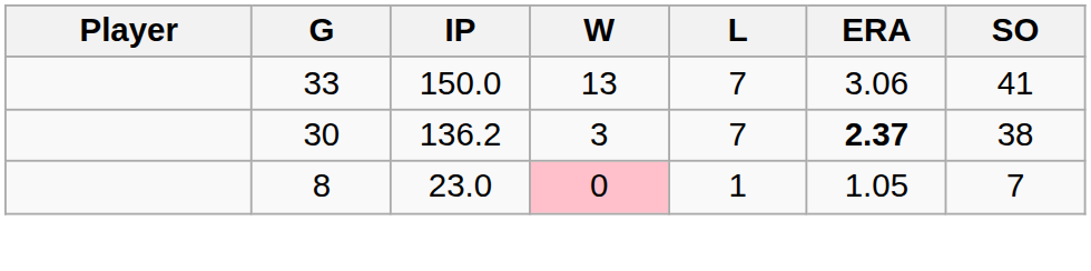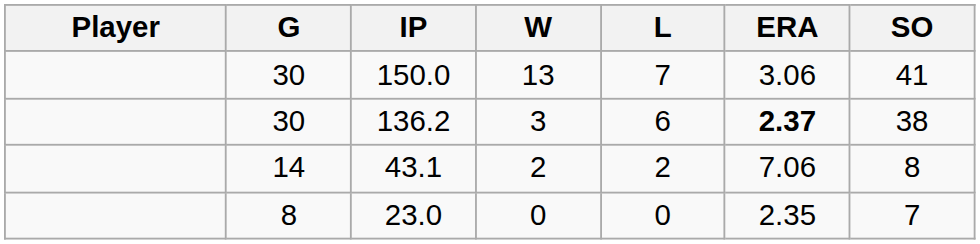150.0 | G: 33 -> 30
136.2 | L: 7 -> 6
+ row: 14 | 43.1 | 2 | 2 | 7.06 | 8
23.0 | W: pink background -> no background
23.0 | L: 1 -> 0
23.0 | ERA: 1.05 -> 2.35
